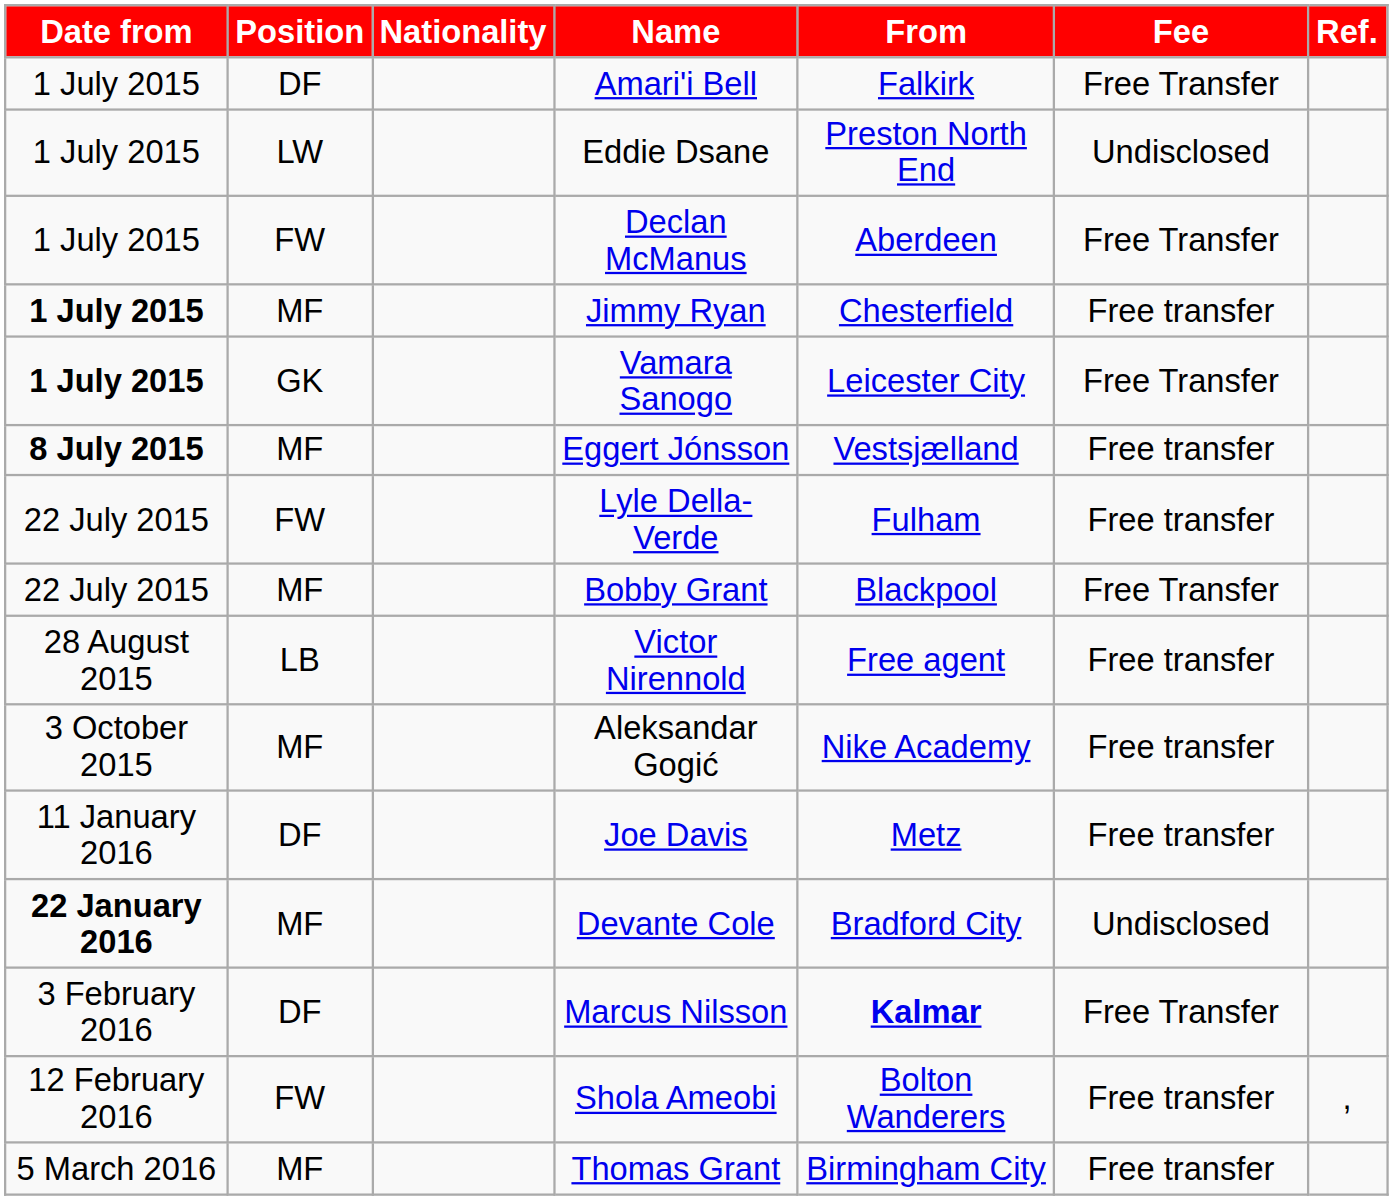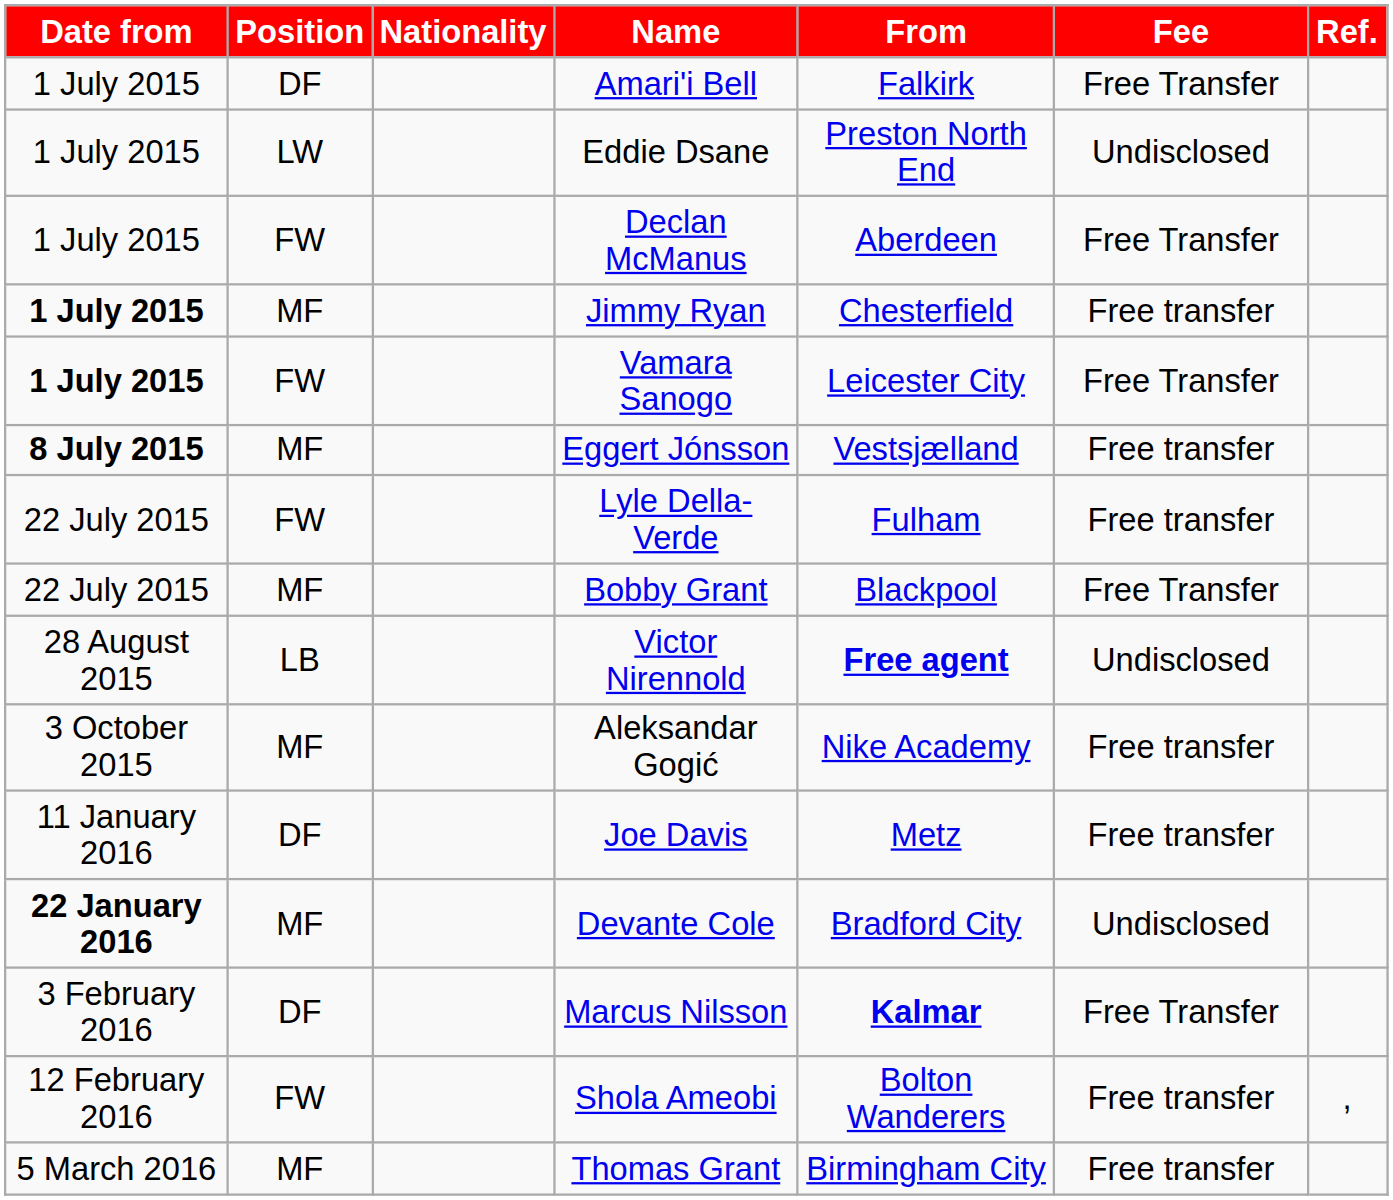Vamara Sanogo | Position: GK -> FW
Victor Nirennold | From: normal -> bold
Victor Nirennold | Fee: Free transfer -> Undisclosed
